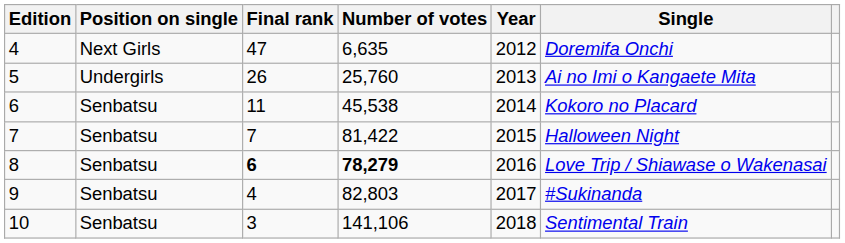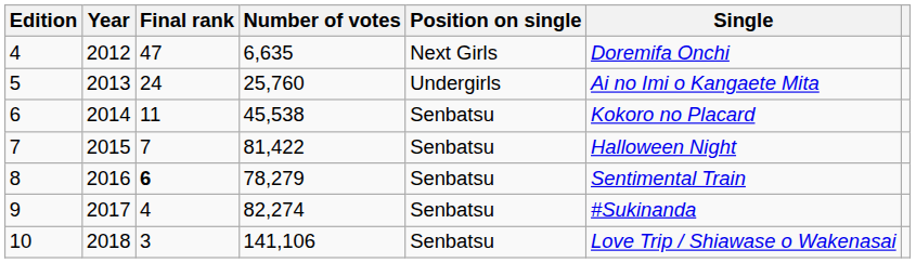columns swapped: Year <-> Position on single
5 | Final rank: 26 -> 24
8 | Number of votes: bold -> normal
8 | Single: Love Trip / Shiawase o Wakenasai -> Sentimental Train
9 | Number of votes: 82,803 -> 82,274
10 | Single: Sentimental Train -> Love Trip / Shiawase o Wakenasai
